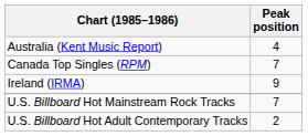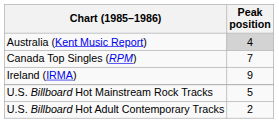Australia (Kent Music Report) | Peak position: no background -> lightgrey background
U.S. Billboard Hot Mainstream Rock Tracks | Peak position: 7 -> 5
